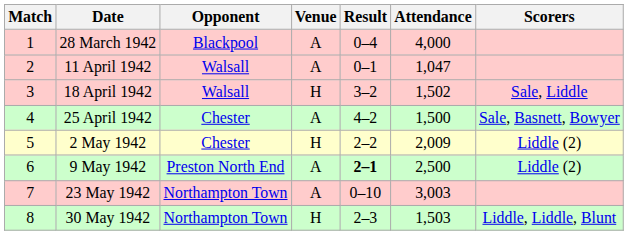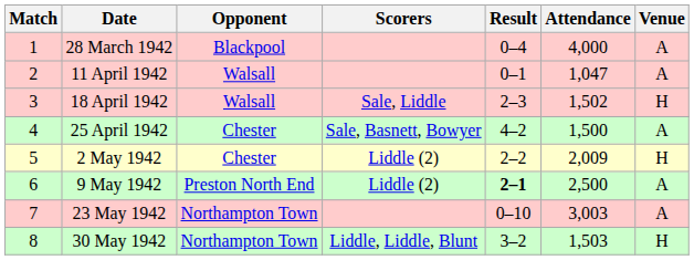columns swapped: Venue <-> Scorers
18 April 1942 | Result: 3–2 -> 2–3
30 May 1942 | Result: 2–3 -> 3–2
